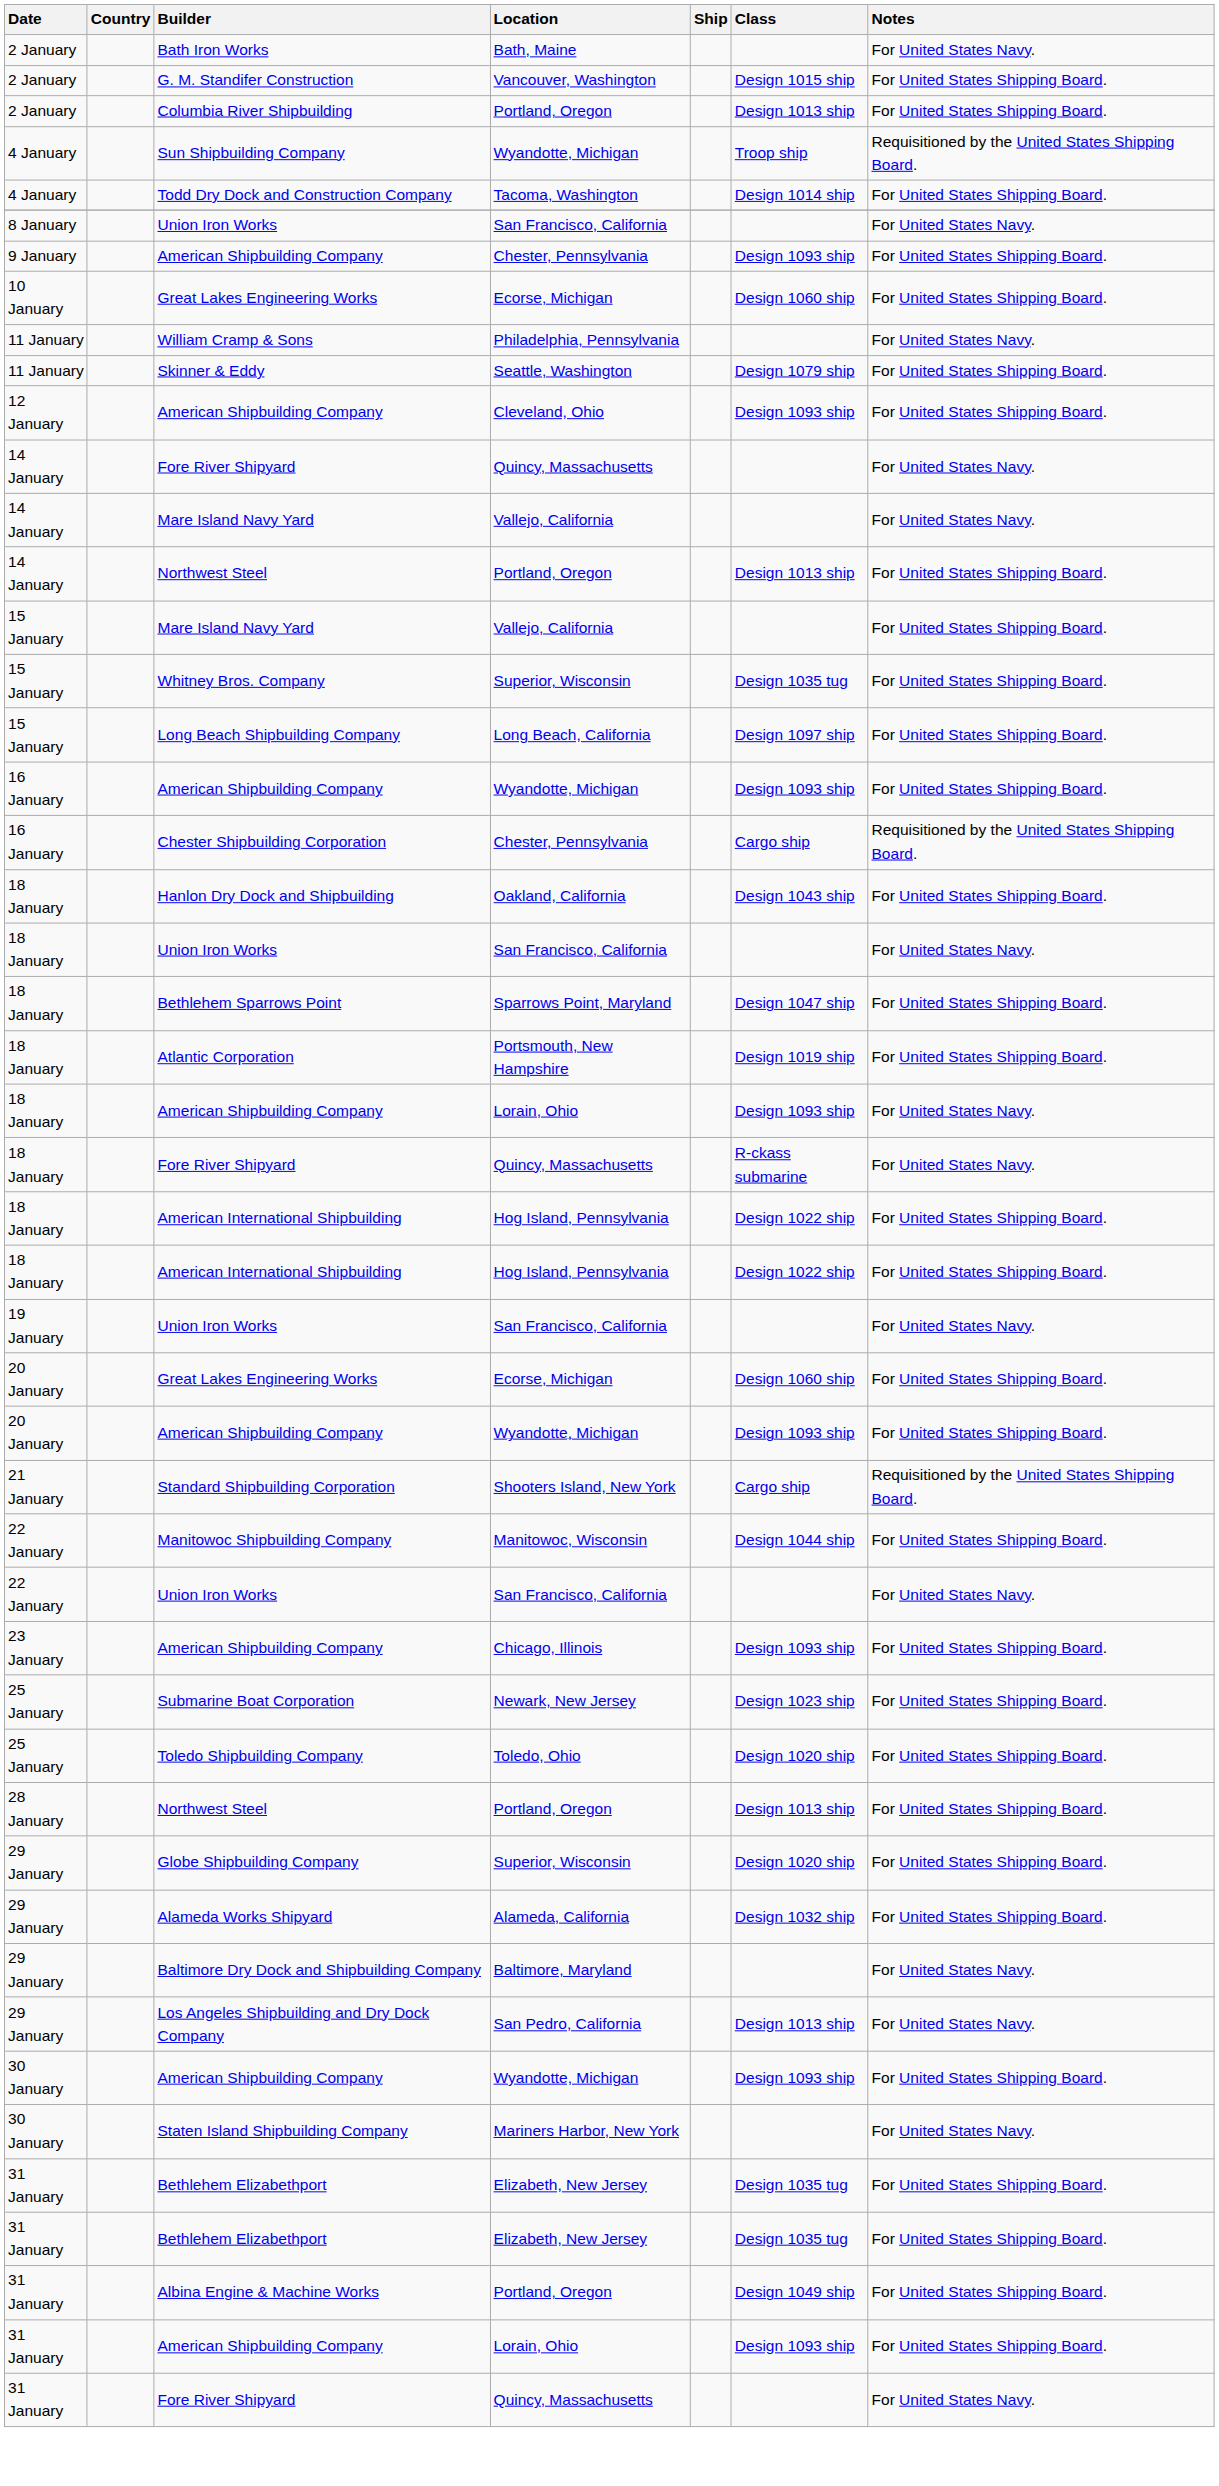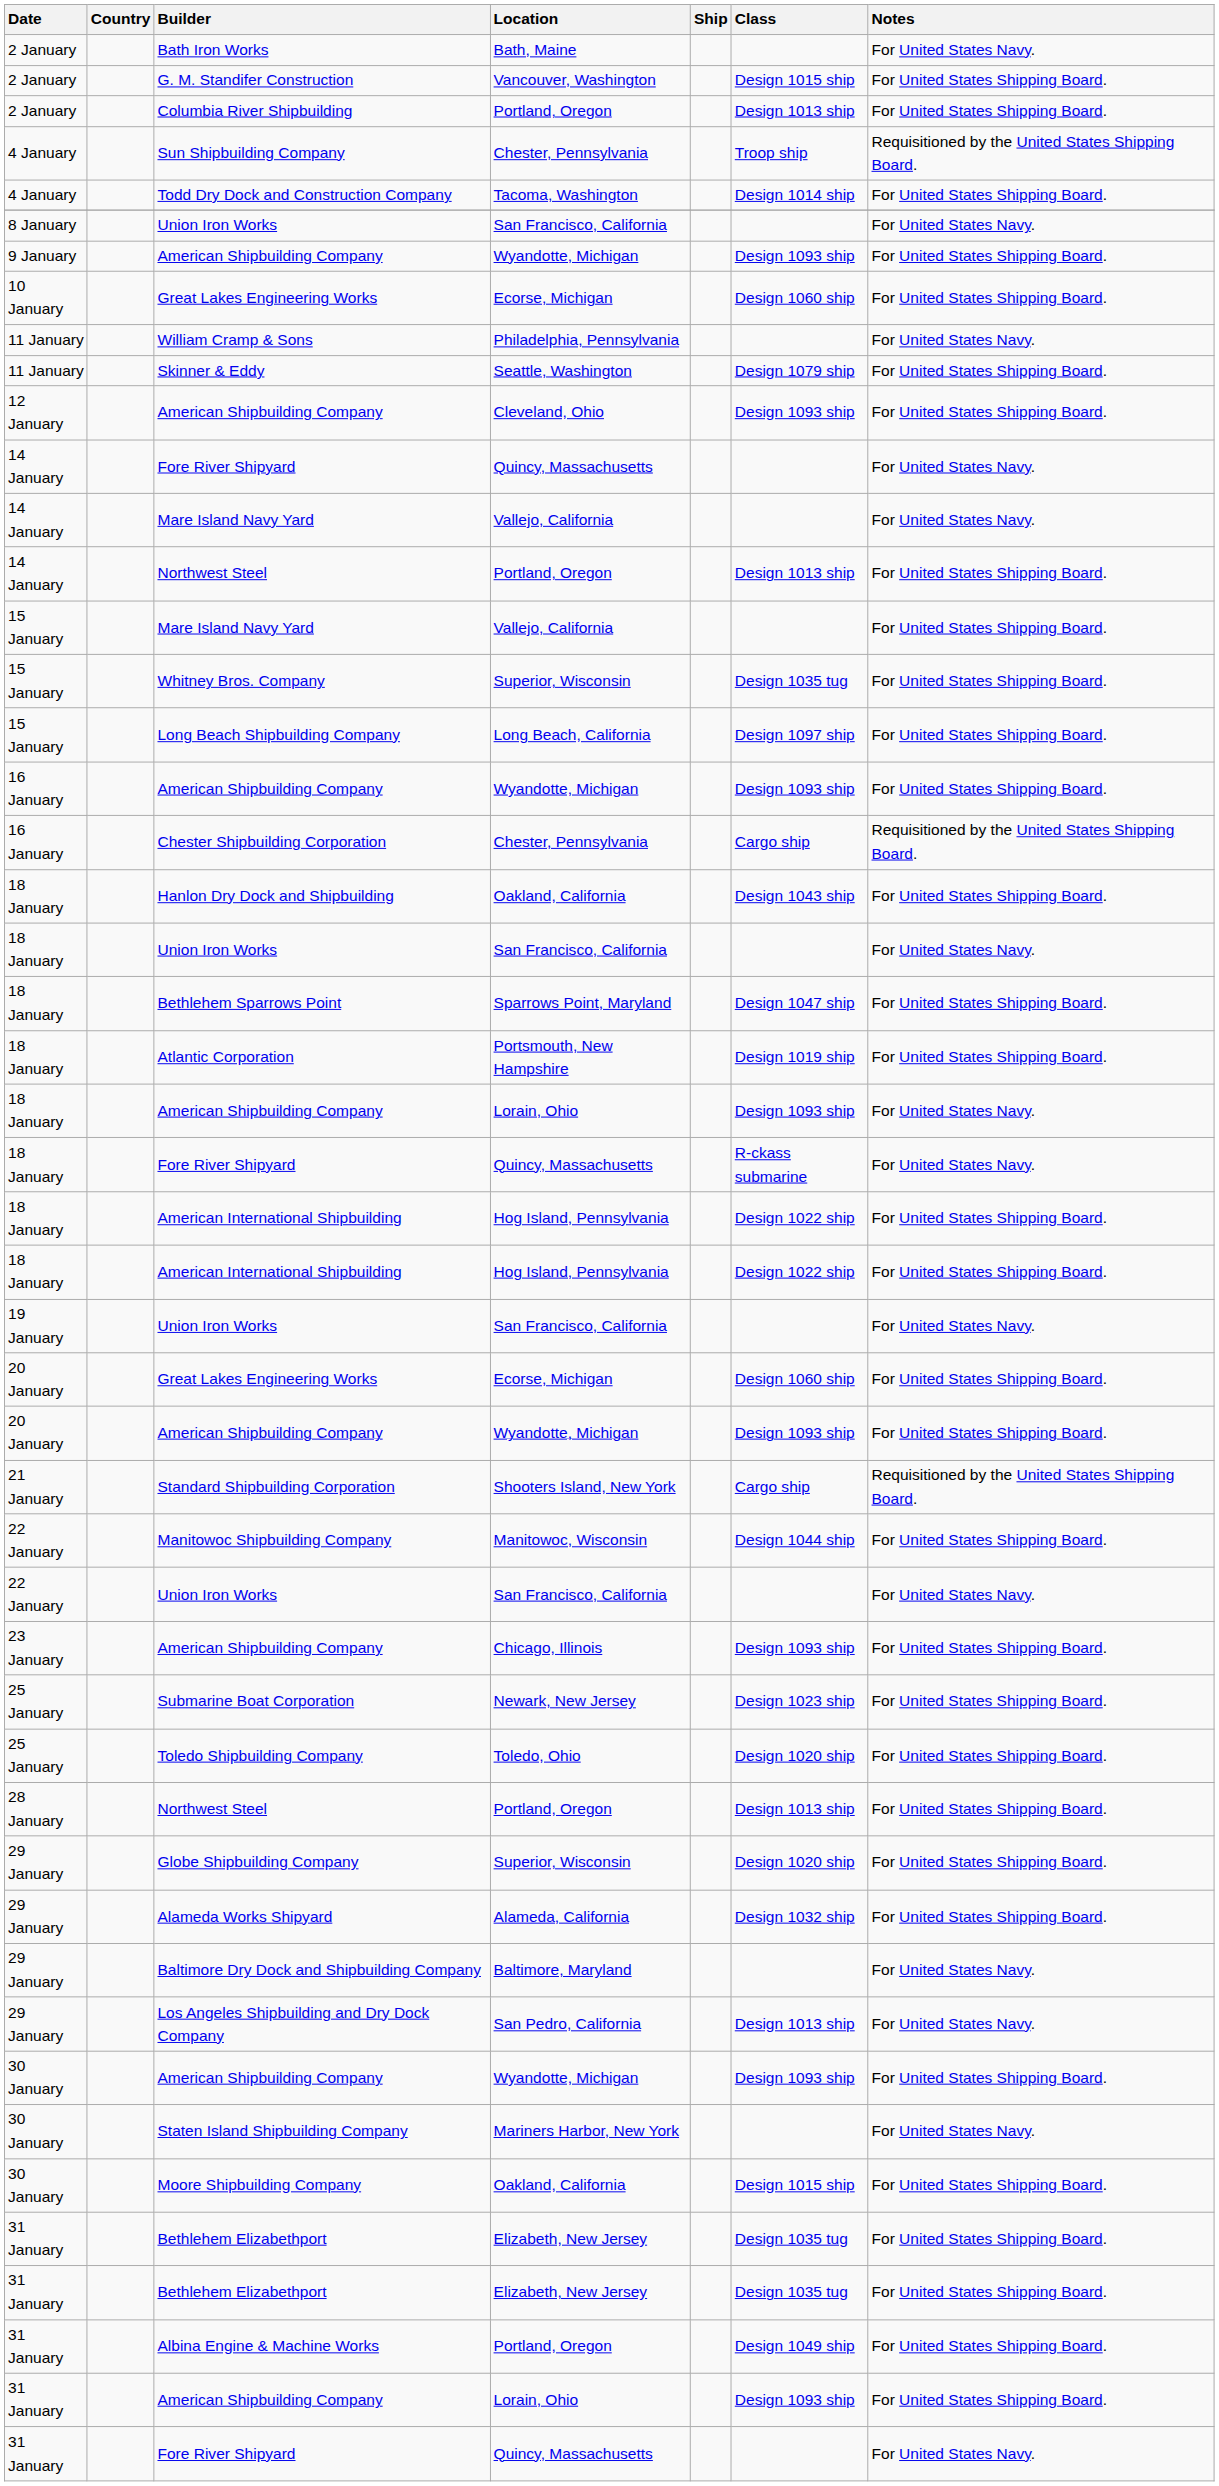Sun Shipbuilding Company | Location: Wyandotte, Michigan -> Chester, Pennsylvania
9 January / American Shipbuilding Company | Location: Chester, Pennsylvania -> Wyandotte, Michigan
+ row: 30 January | Moore Shipbuilding Company | Oakland, California | Design 1015 ship | For United States Shipping Board.
